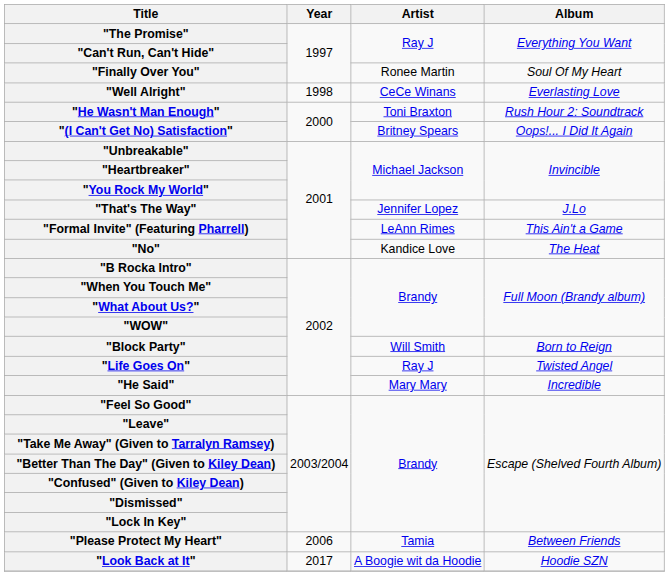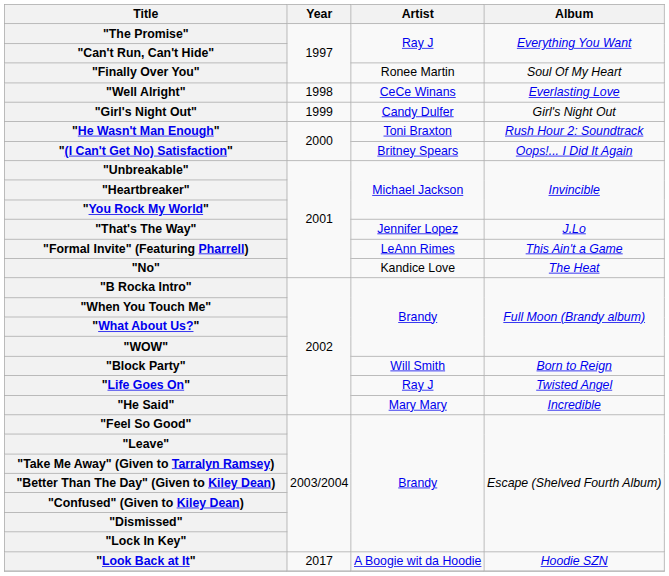+ row: "Girl's Night Out" | 1999 | Candy Dulfer | Girl's Night Out
- row: "Please Protect My Heart" | 2006 | Tamia | Between Friends
